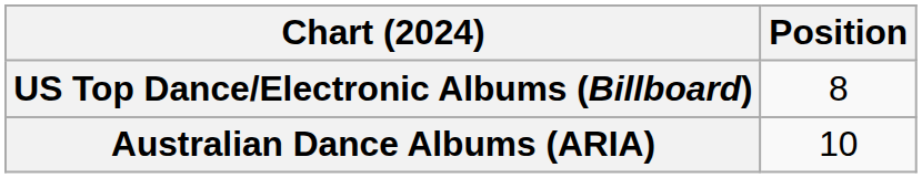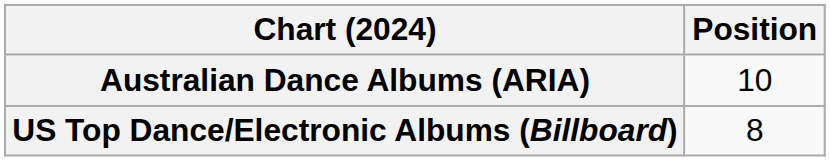rows swapped: Australian Dance Albums (ARIA) <-> US Top Dance/Electronic Albums (Billboard)
